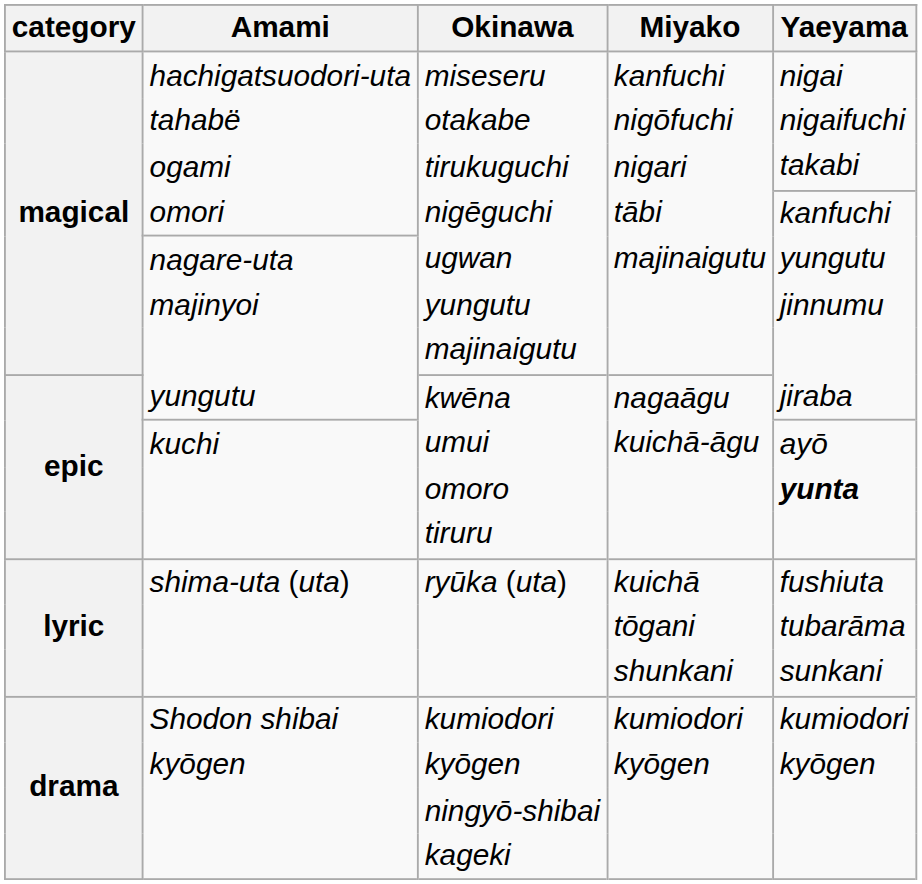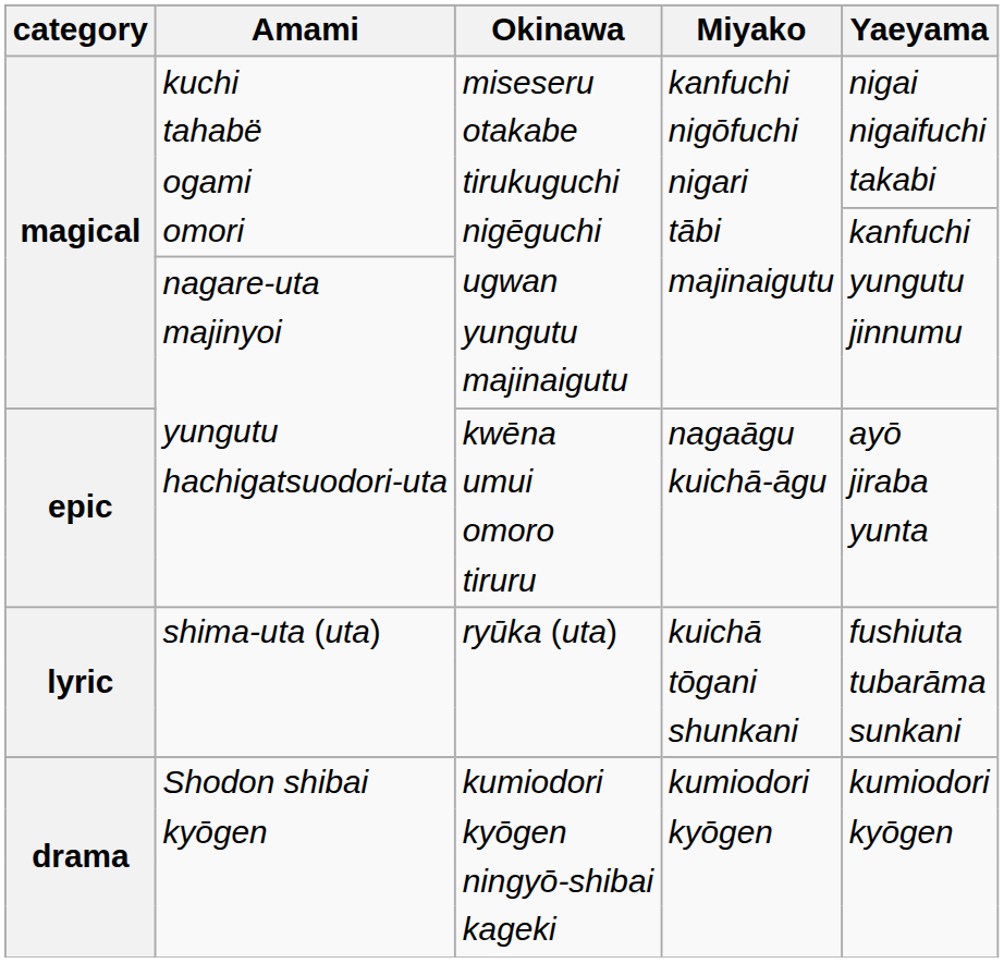miseseru | Amami: hachigatsuodori-uta -> kuchi
kwēna | Yaeyama: jiraba -> ayō
umui | Amami: kuchi -> hachigatsuodori-uta
umui | Yaeyama: ayō -> jiraba
omoro | Yaeyama: bold -> normal
